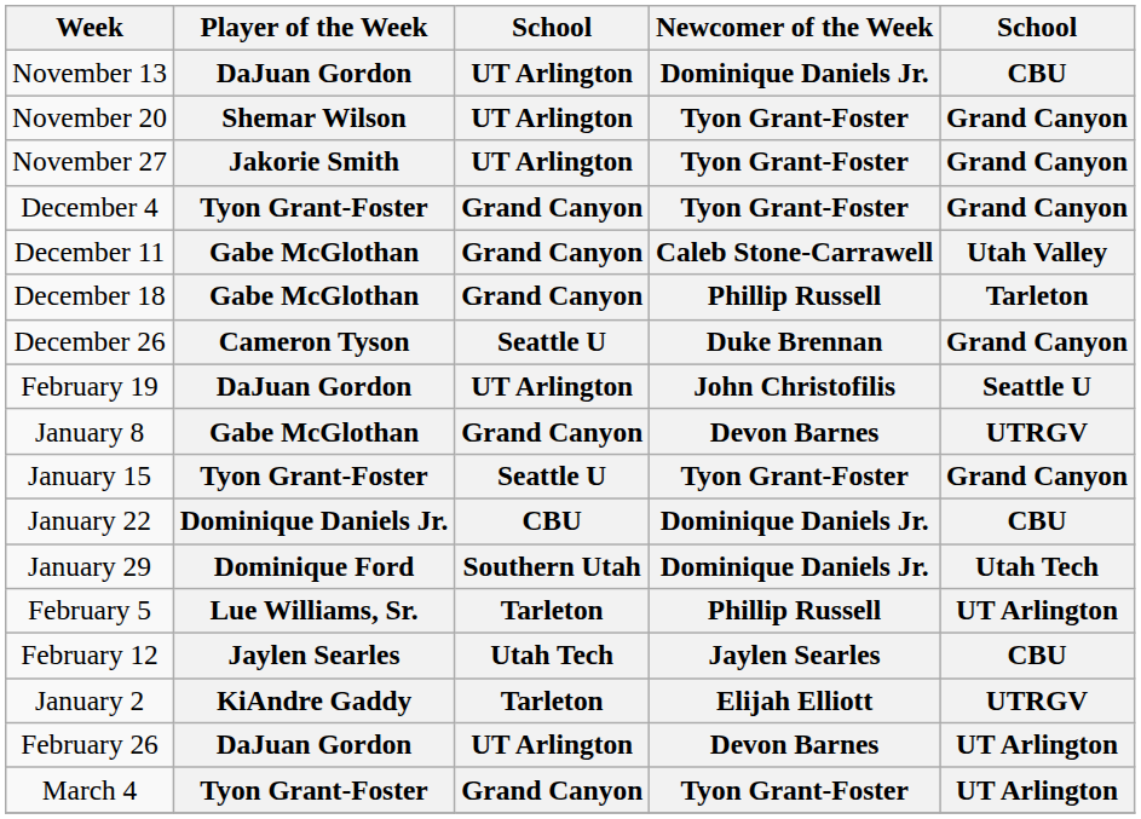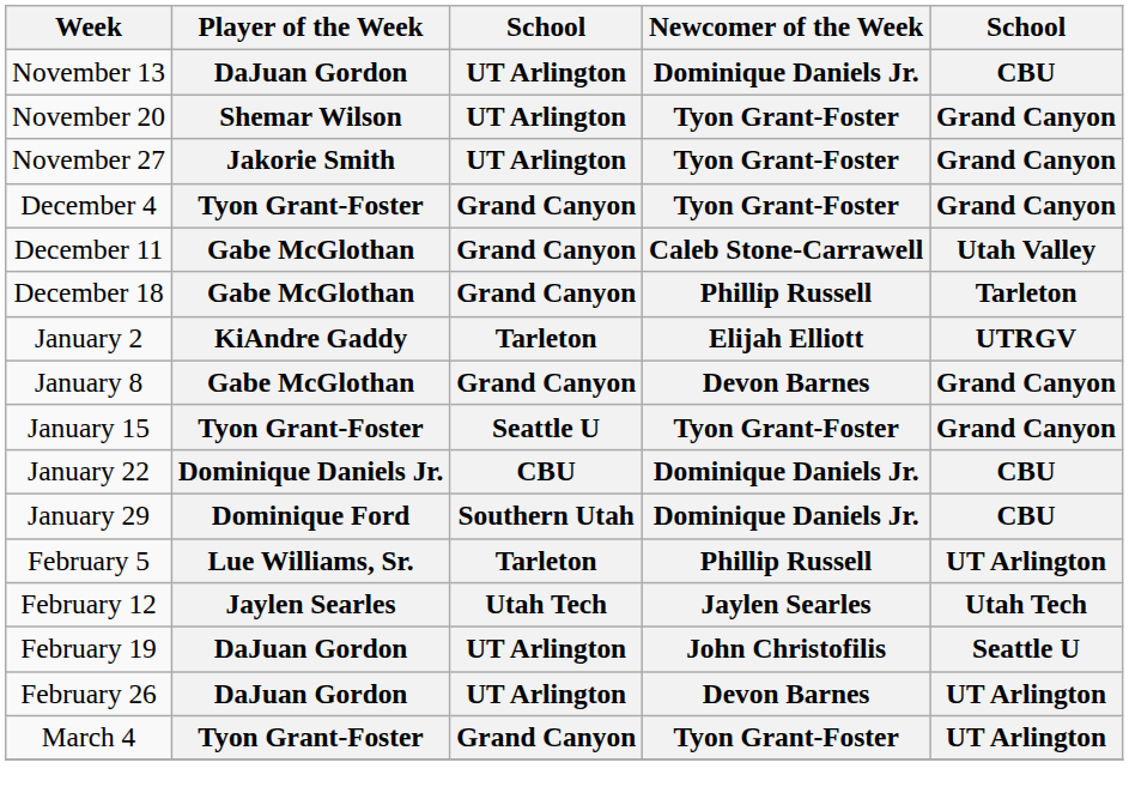- row: December 26 | Cameron Tyson | Seattle U | Duke Brennan | Grand Canyon
rows swapped: January 2 <-> February 19
January 8 | column 5: UTRGV -> Grand Canyon
January 29 | column 5: Utah Tech -> CBU
February 12 | column 5: CBU -> Utah Tech
